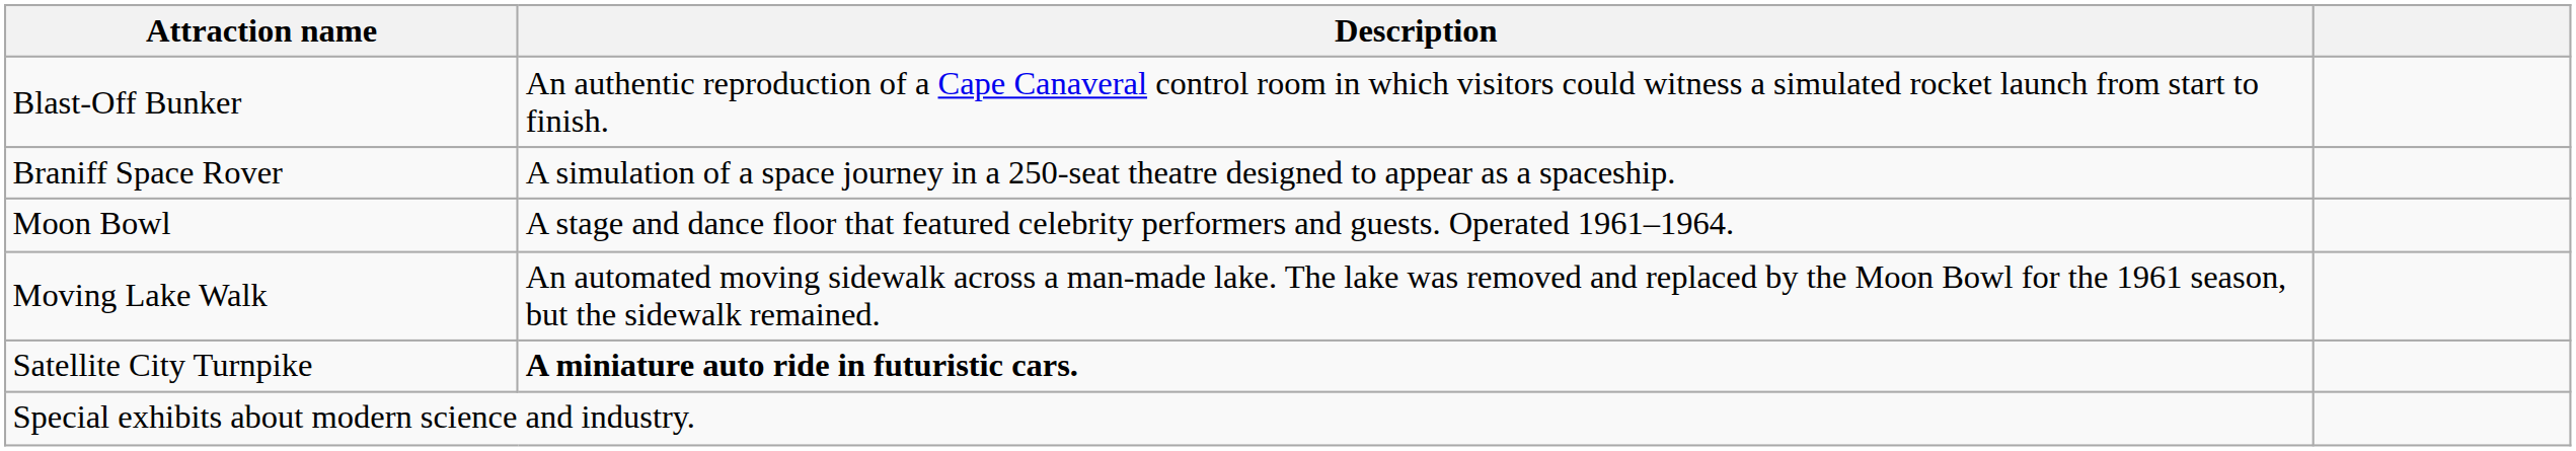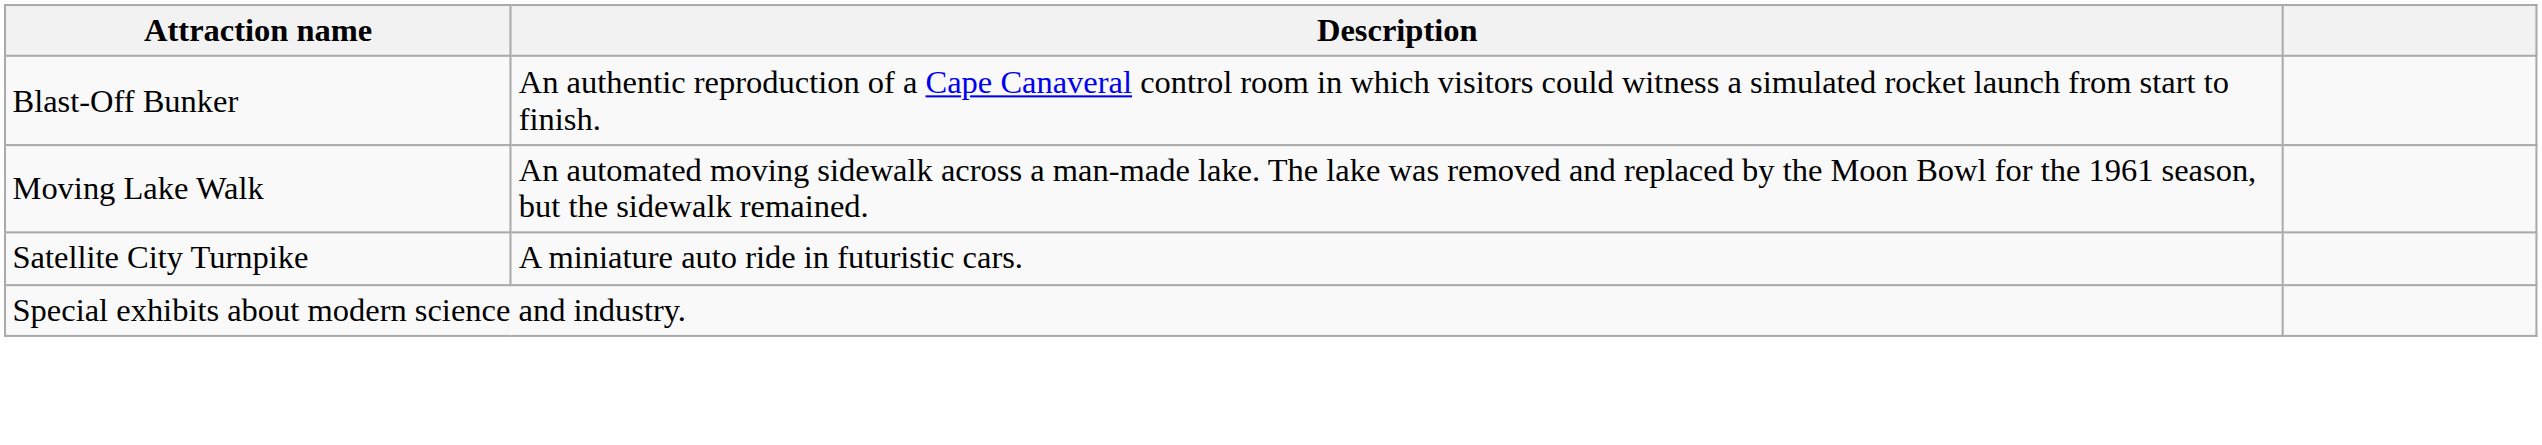- row: Braniff Space Rover | A simulation of a space journey in a 250-seat theatre designed to appear as a spaceship.
- row: Moon Bowl | A stage and dance floor that featured celebrity performers and guests. Operated 1961–1964.
Satellite City Turnpike | Description: bold -> normal
